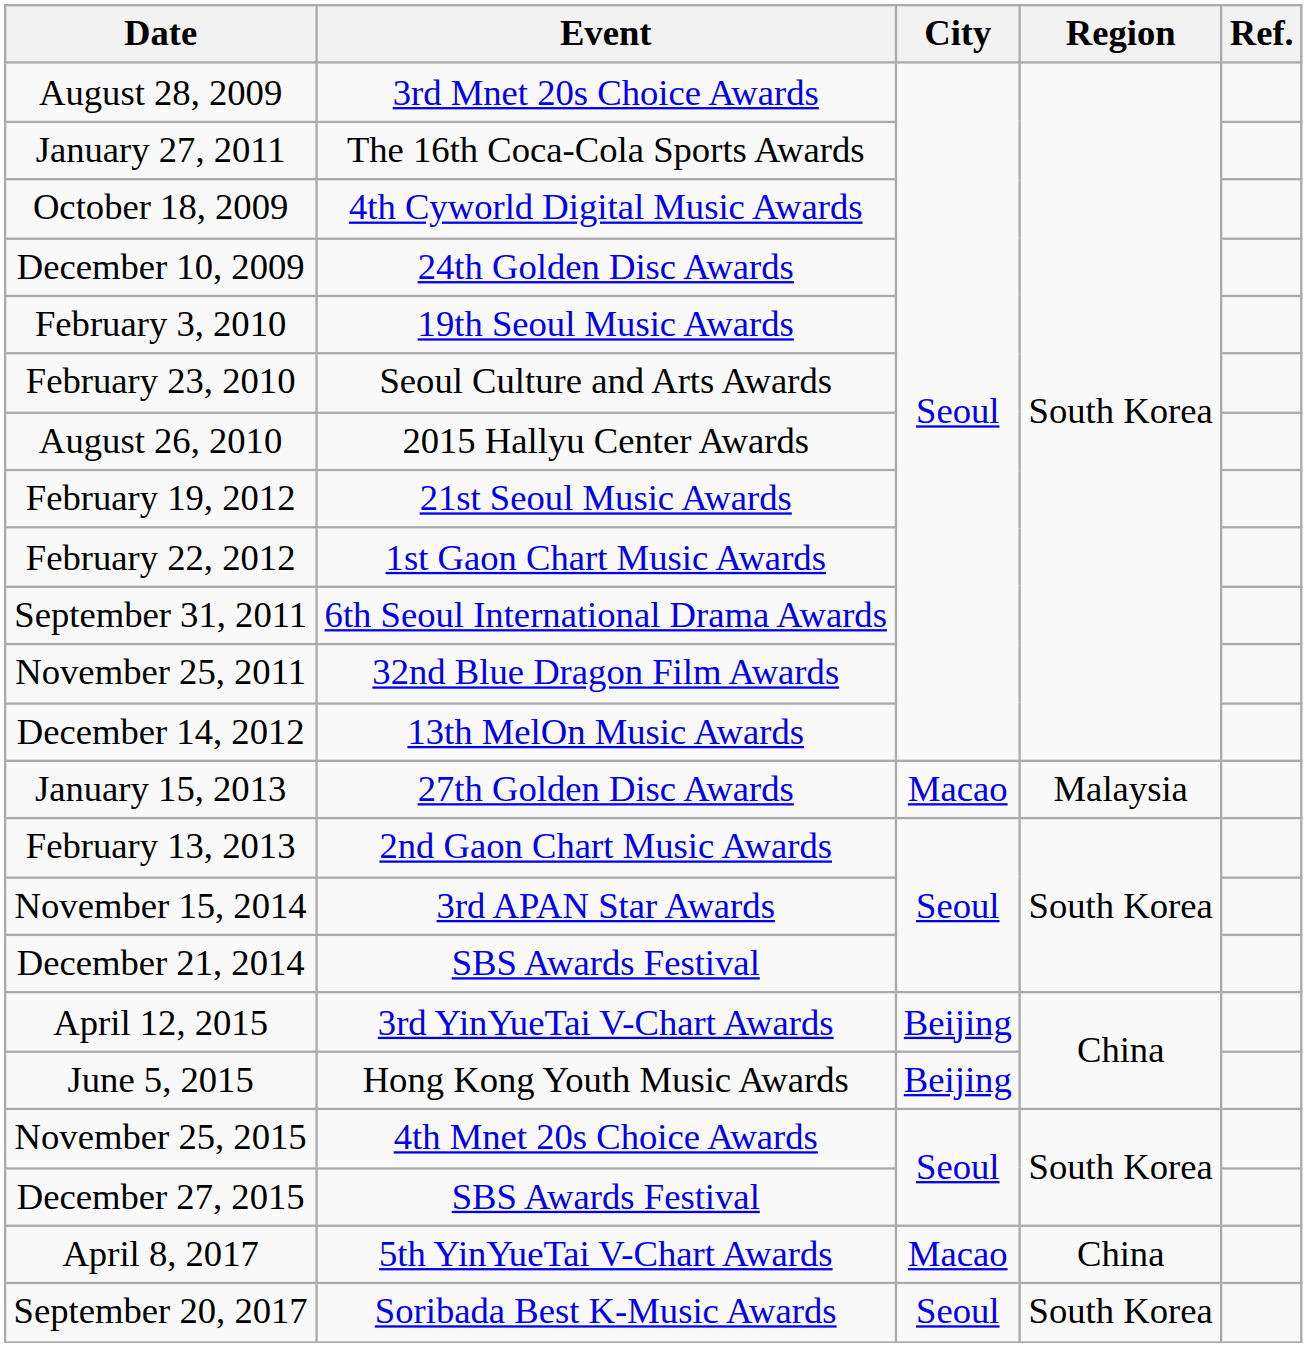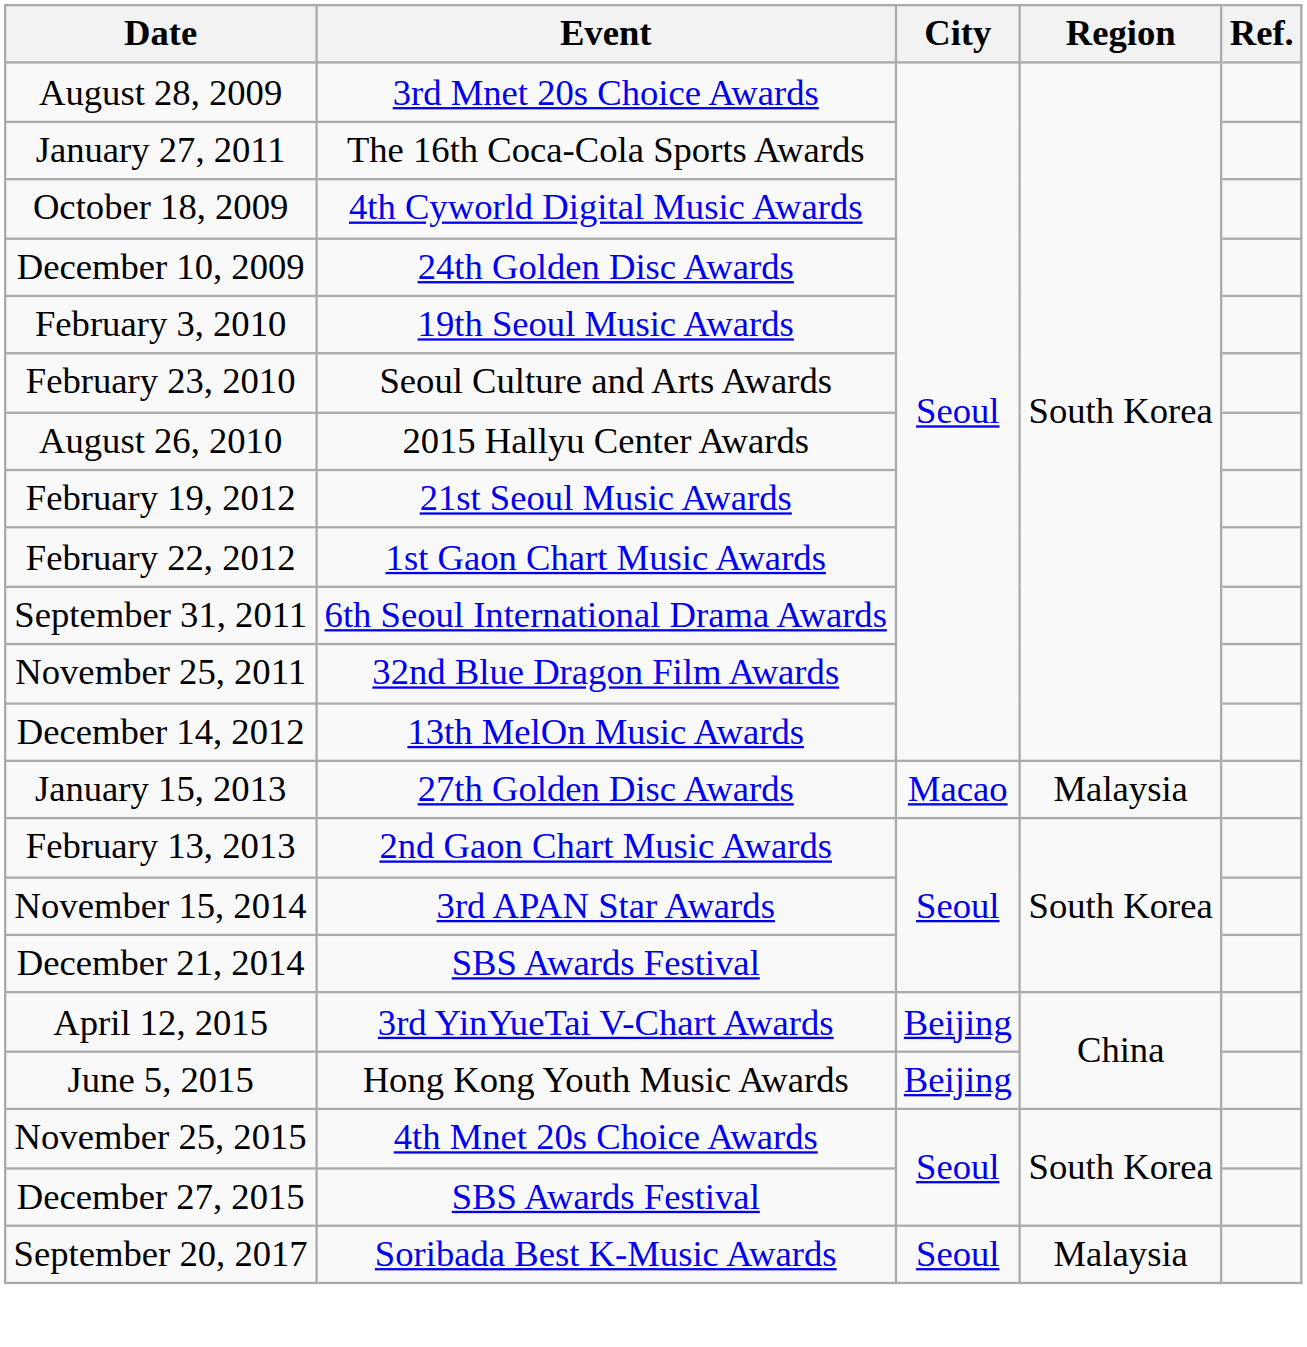- row: April 8, 2017 | 5th YinYueTai V-Chart Awards | Macao | China
September 20, 2017 | Region: South Korea -> Malaysia
